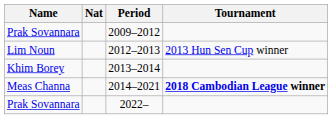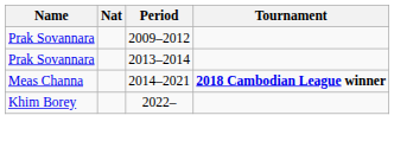- row: Lim Noun | 2012–2013 | 2013 Hun Sen Cup winner
2013–2014 | Name: Khim Borey -> Prak Sovannara
2022– | Name: Prak Sovannara -> Khim Borey
